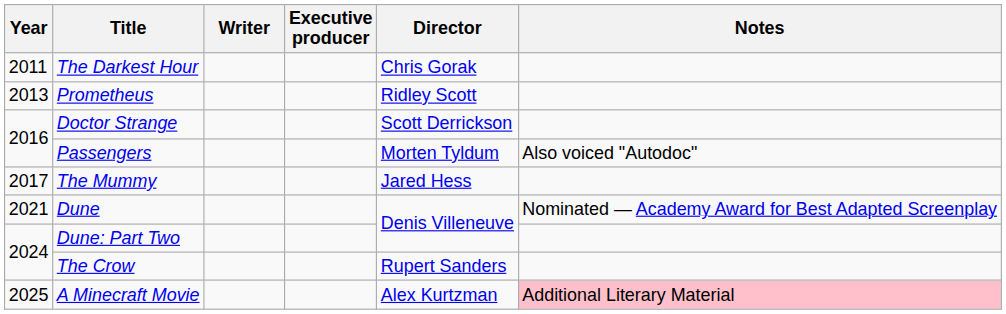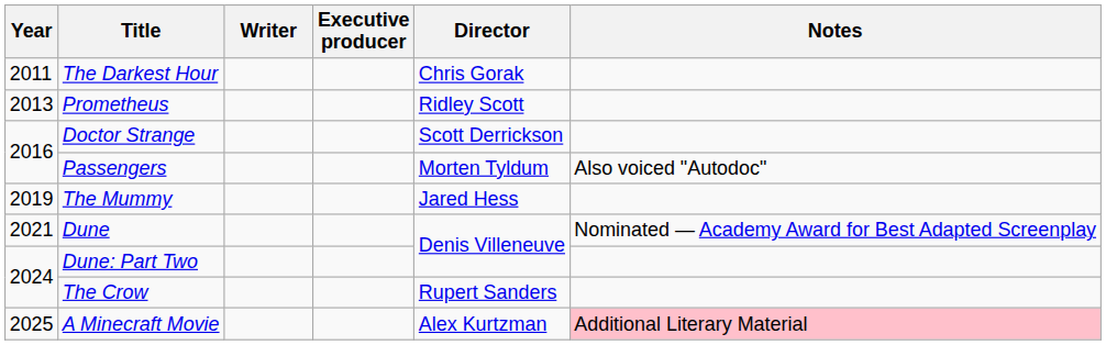The Mummy | Year: 2017 -> 2019
